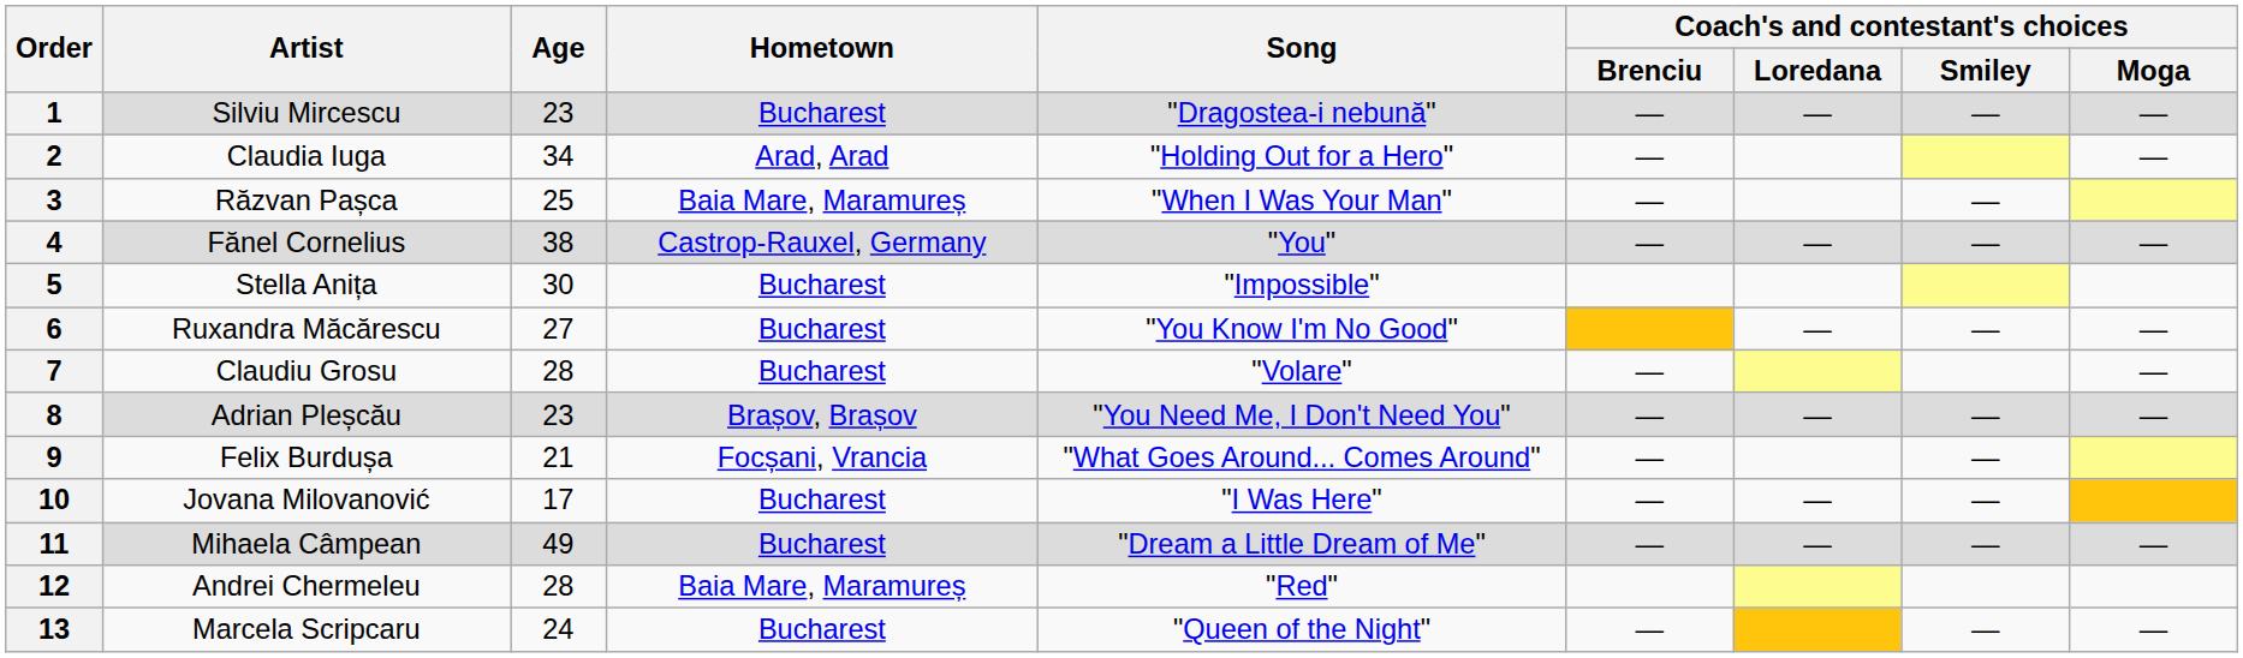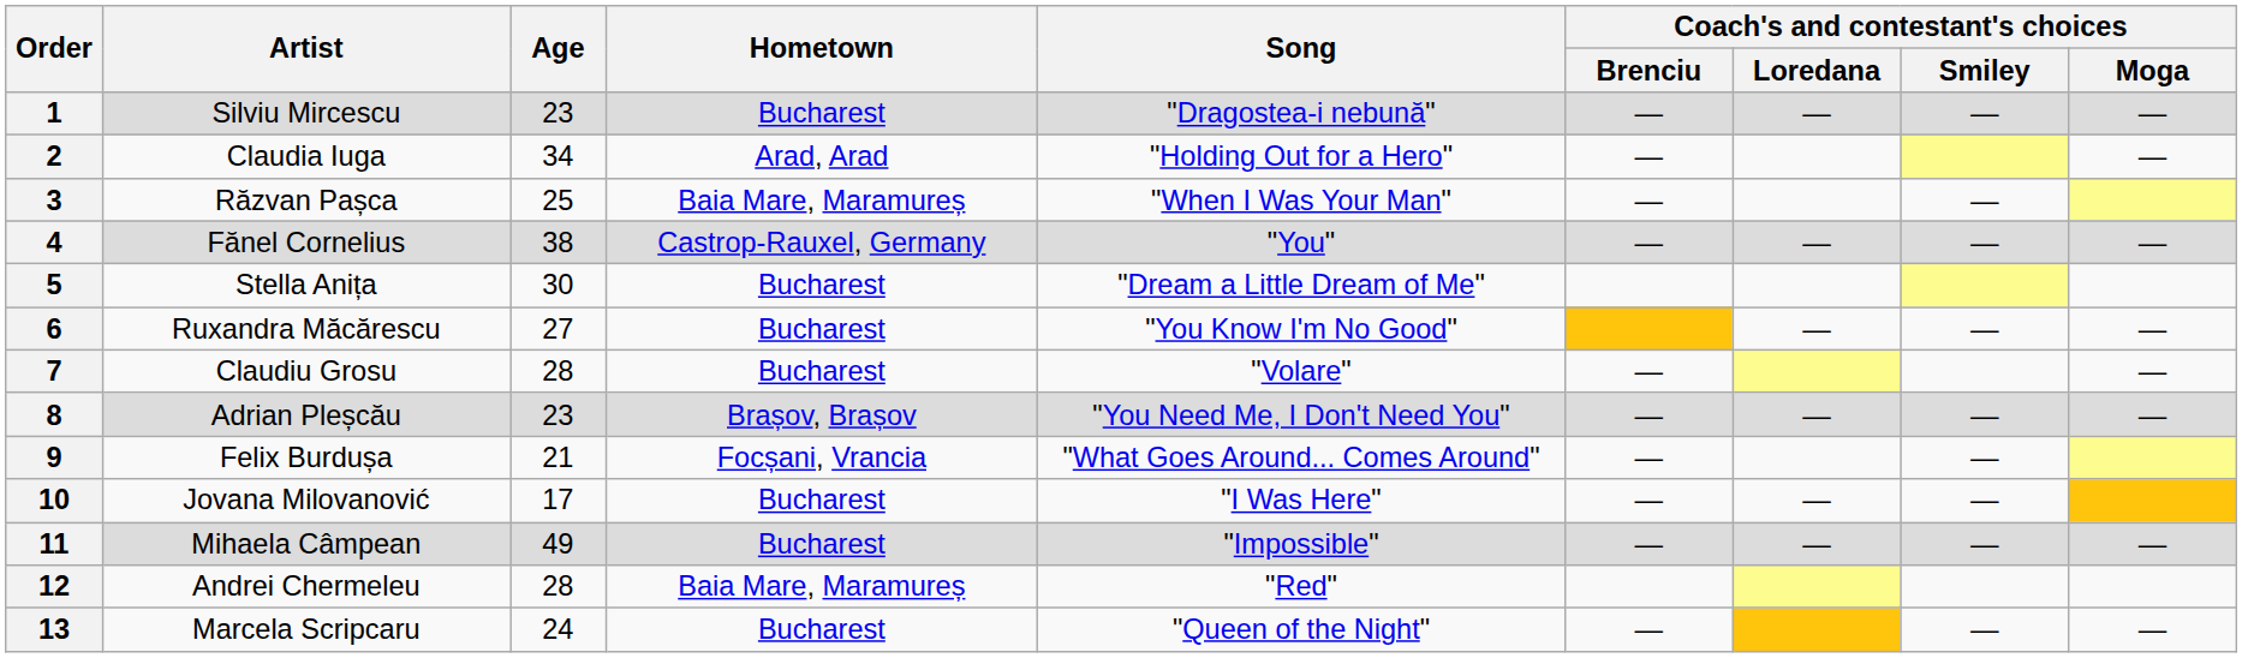5 | Song: "Impossible" -> "Dream a Little Dream of Me"
11 | Song: "Dream a Little Dream of Me" -> "Impossible"
